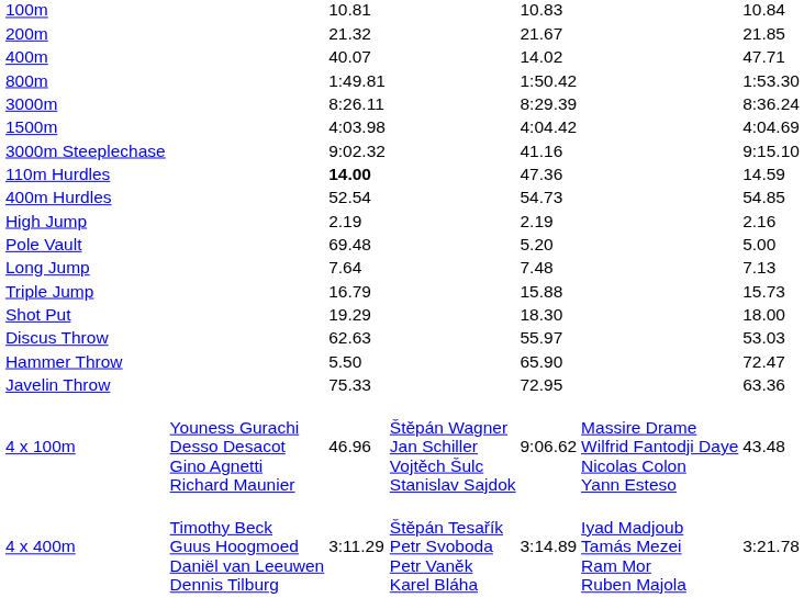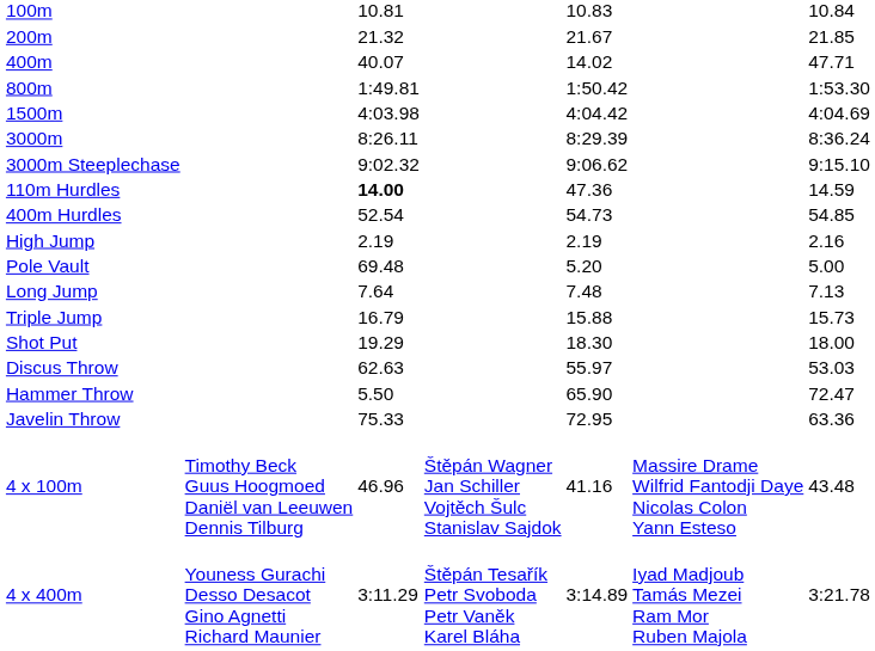rows swapped: 1500m <-> 3000m
3000m Steeplechase | column 5: 41.16 -> 9:06.62
4 x 100m | column 2: Youness Gurachi Desso Desacot Gino Agnetti Richard Maunier -> Timothy Beck Guus Hoogmoed Daniël van Leeuwen Dennis Tilburg
4 x 100m | column 5: 9:06.62 -> 41.16
4 x 400m | column 2: Timothy Beck Guus Hoogmoed Daniël van Leeuwen Dennis Tilburg -> Youness Gurachi Desso Desacot Gino Agnetti Richard Maunier
